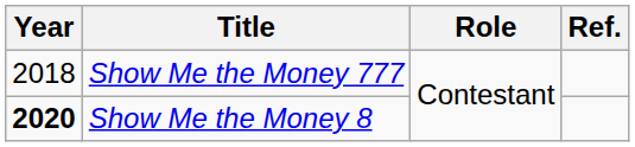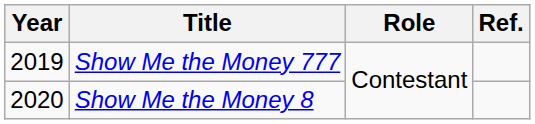Show Me the Money 777 | Year: 2018 -> 2019
Show Me the Money 8 | Year: bold -> normal
